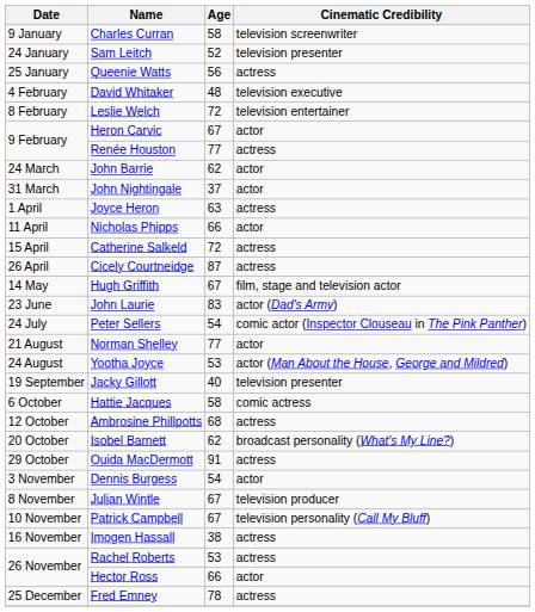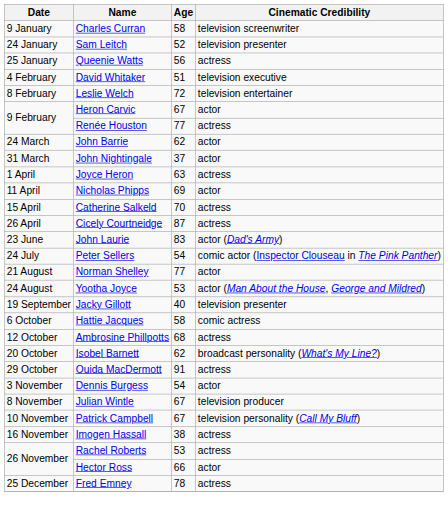David Whitaker | Age: 48 -> 51
Nicholas Phipps | Age: 66 -> 69
Catherine Salkeld | Age: 72 -> 70
- row: 14 May | Hugh Griffith | 67 | film, stage and television actor
